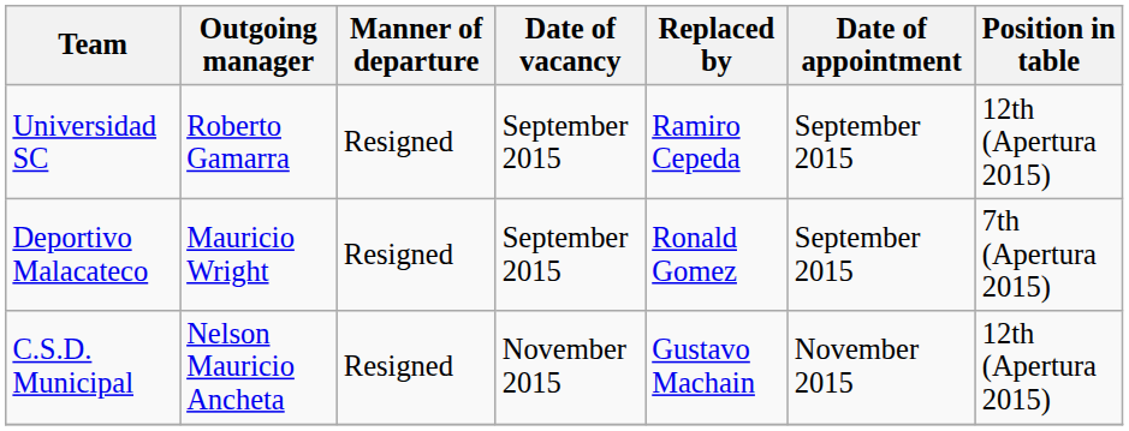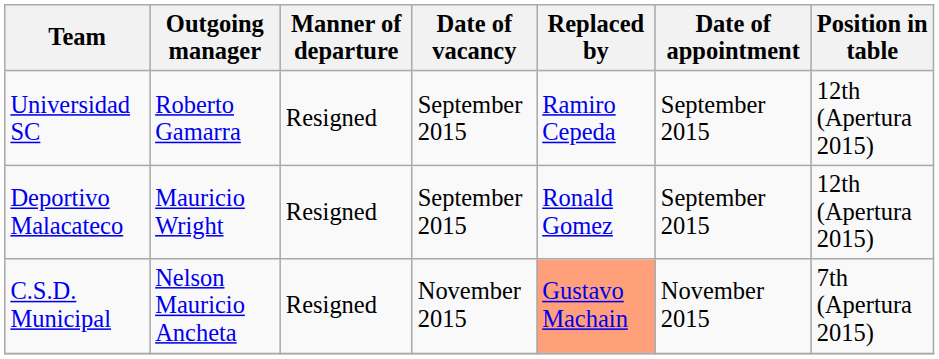Deportivo Malacateco | Position in table: 7th (Apertura 2015) -> 12th (Apertura 2015)
C.S.D. Municipal | Replaced by: no background -> lightsalmon background
C.S.D. Municipal | Position in table: 12th (Apertura 2015) -> 7th (Apertura 2015)
